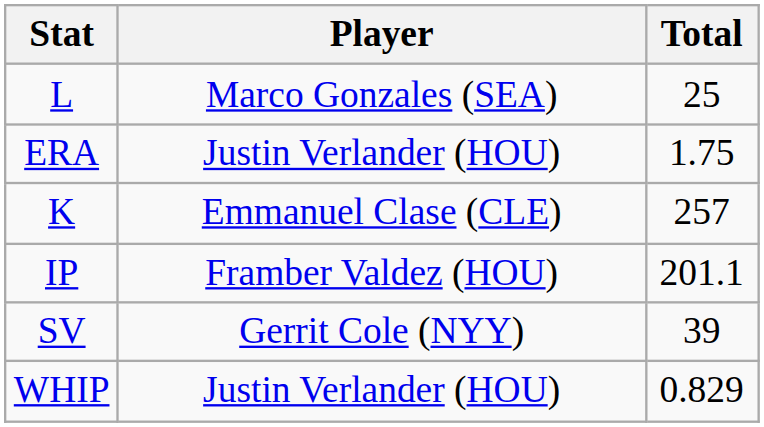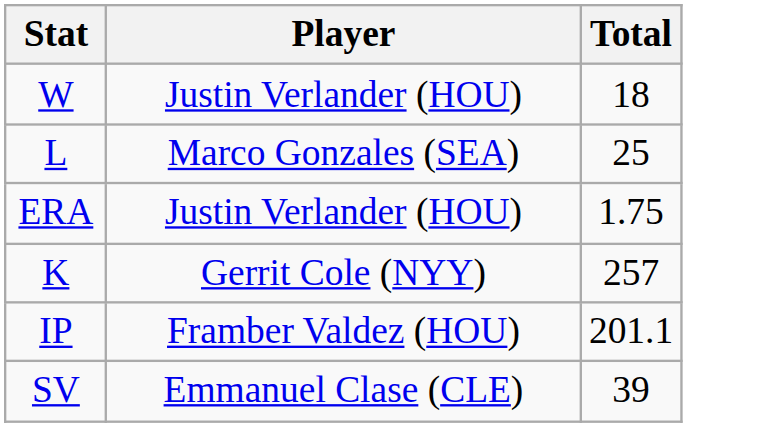+ row: W | Justin Verlander (HOU) | 18
K | Player: Emmanuel Clase (CLE) -> Gerrit Cole (NYY)
SV | Player: Gerrit Cole (NYY) -> Emmanuel Clase (CLE)
- row: WHIP | Justin Verlander (HOU) | 0.829
